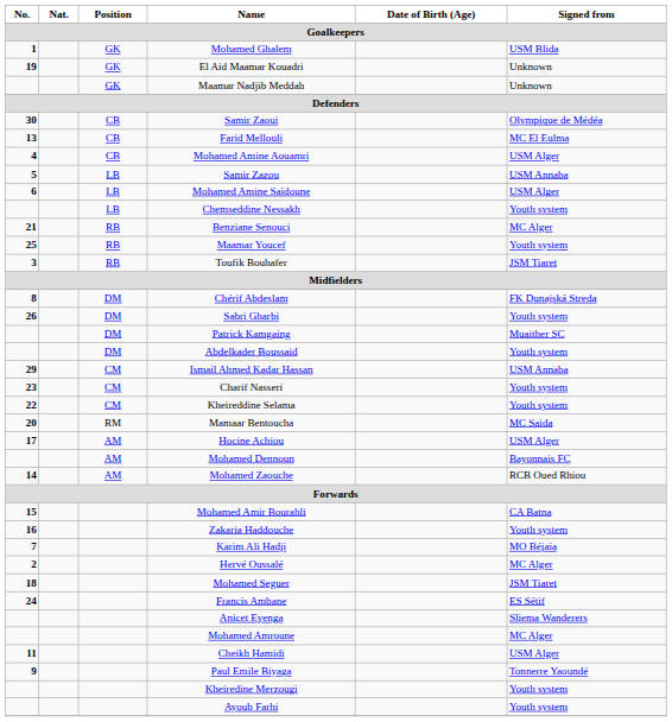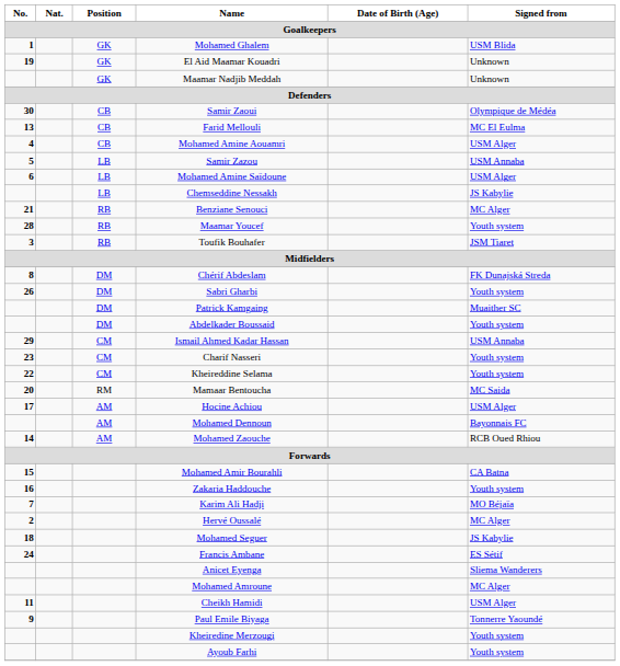Chemseddine Nessakh | Signed from: Youth system -> JS Kabylie
Maamar Youcef | No.: 25 -> 28
Mohamed Seguer | Signed from: JSM Tiaret -> JS Kabylie
